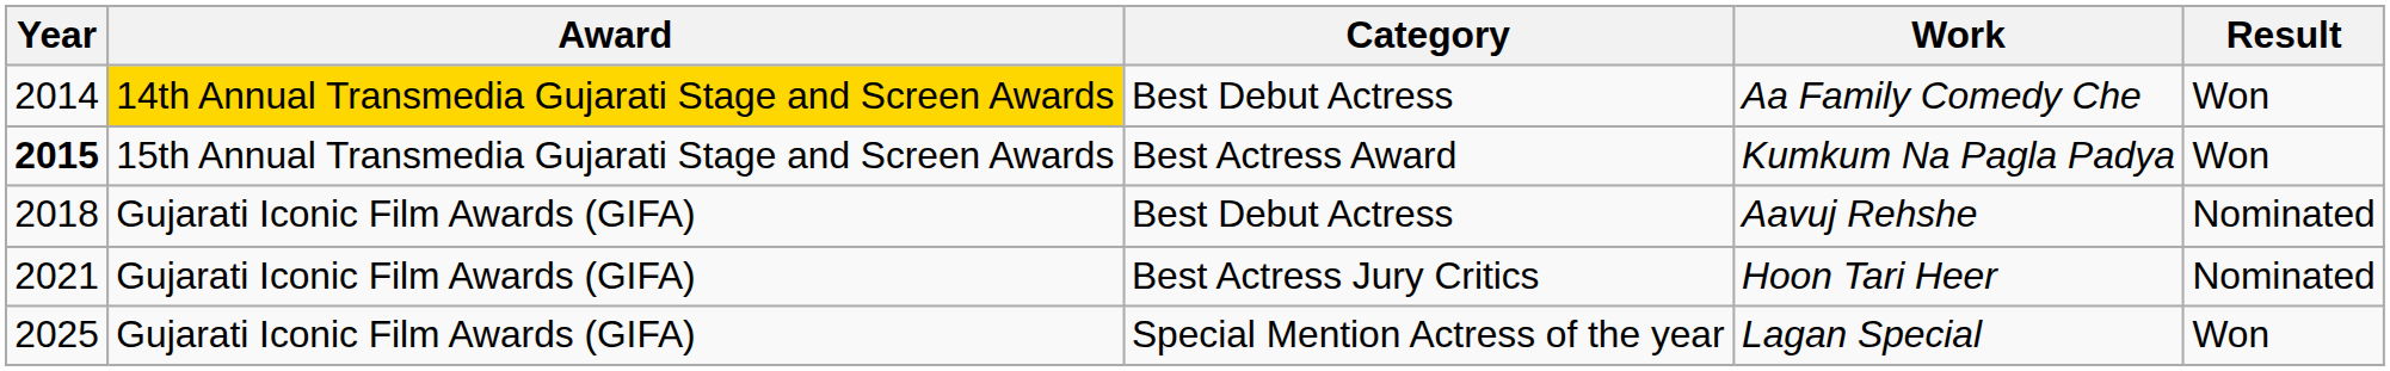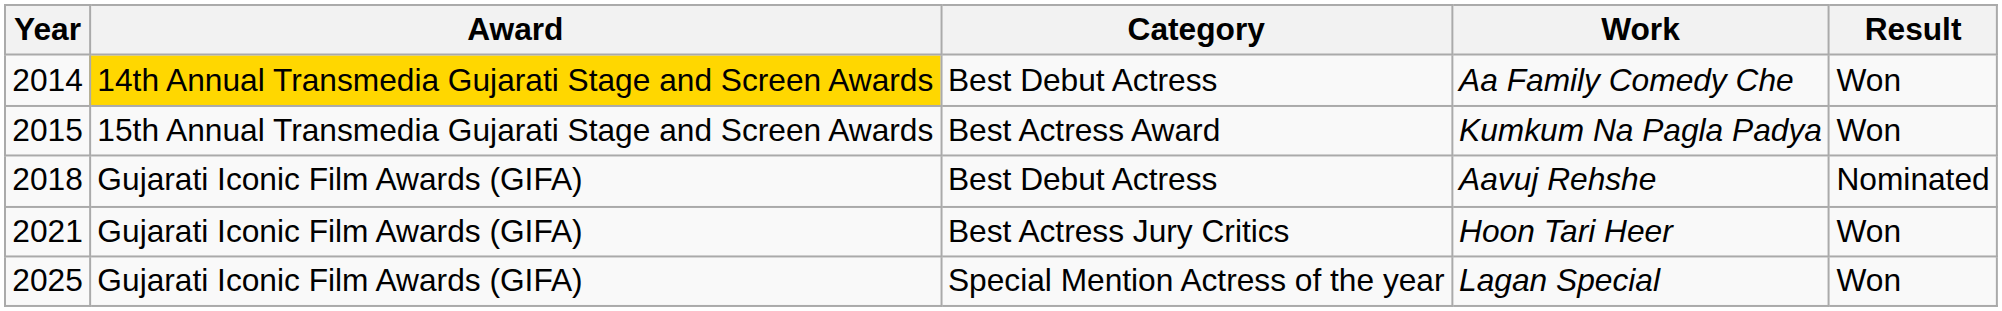Kumkum Na Pagla Padya | Year: bold -> normal
Hoon Tari Heer | Result: Nominated -> Won
